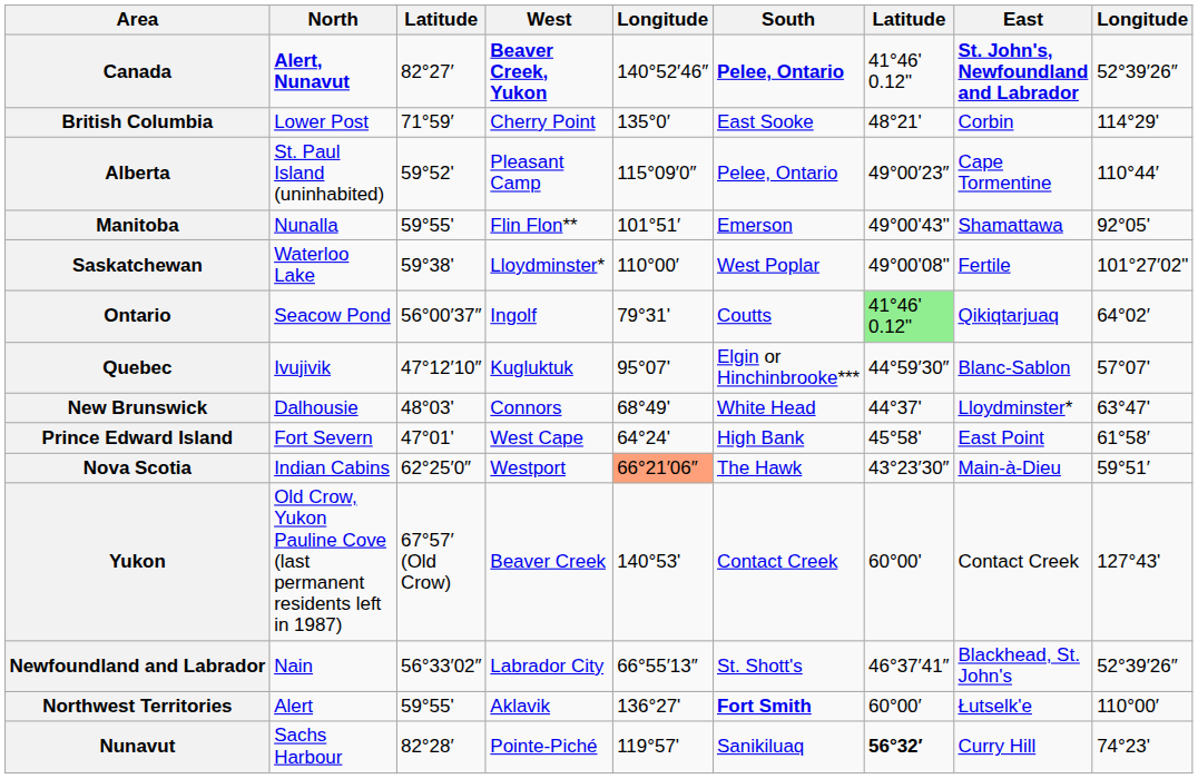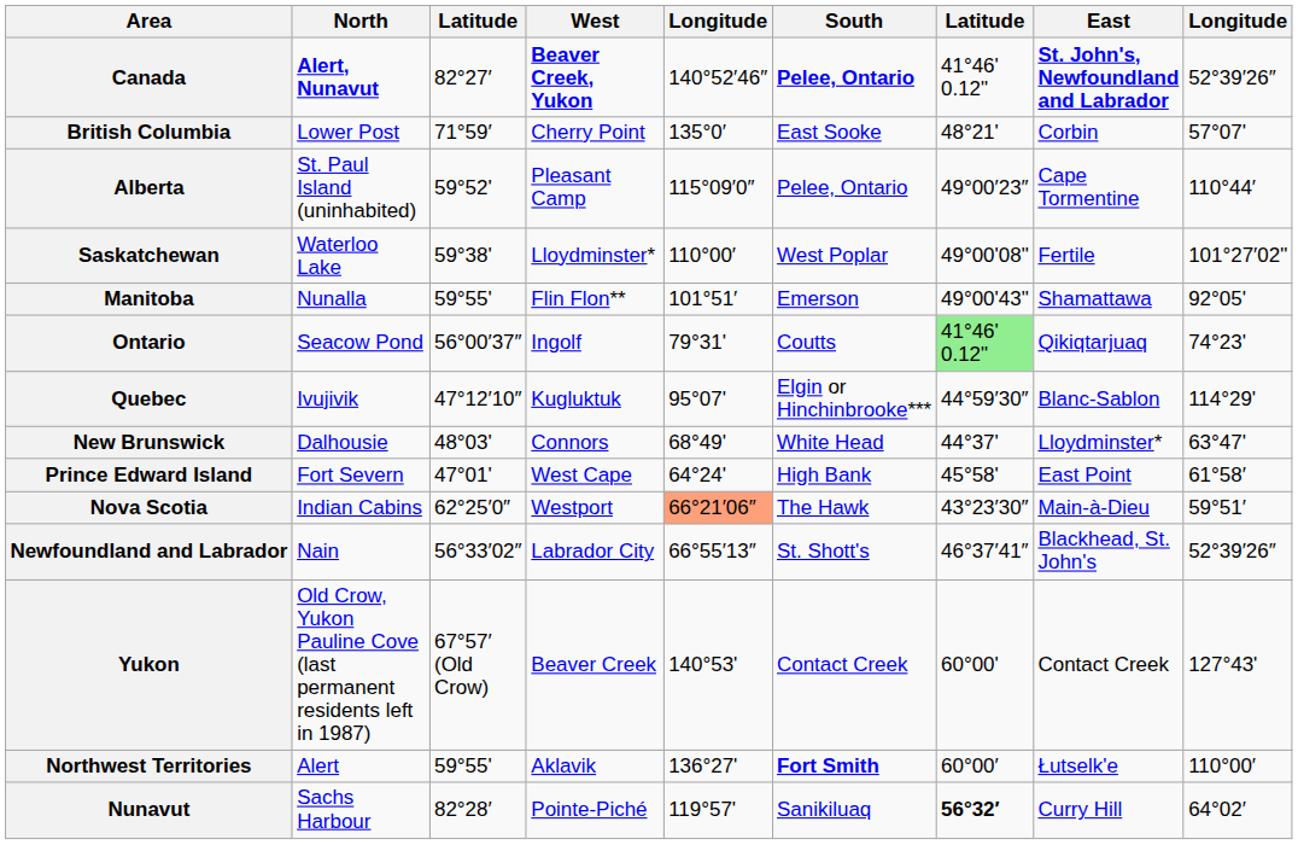British Columbia | column 9: 114°29' -> 57°07'
rows swapped: Saskatchewan <-> Manitoba
Ontario | column 9: 64°02′ -> 74°23'
Quebec | column 9: 57°07' -> 114°29'
rows swapped: Newfoundland and Labrador <-> Yukon
Nunavut | column 9: 74°23' -> 64°02′
